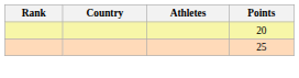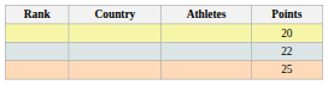+ row: 22
